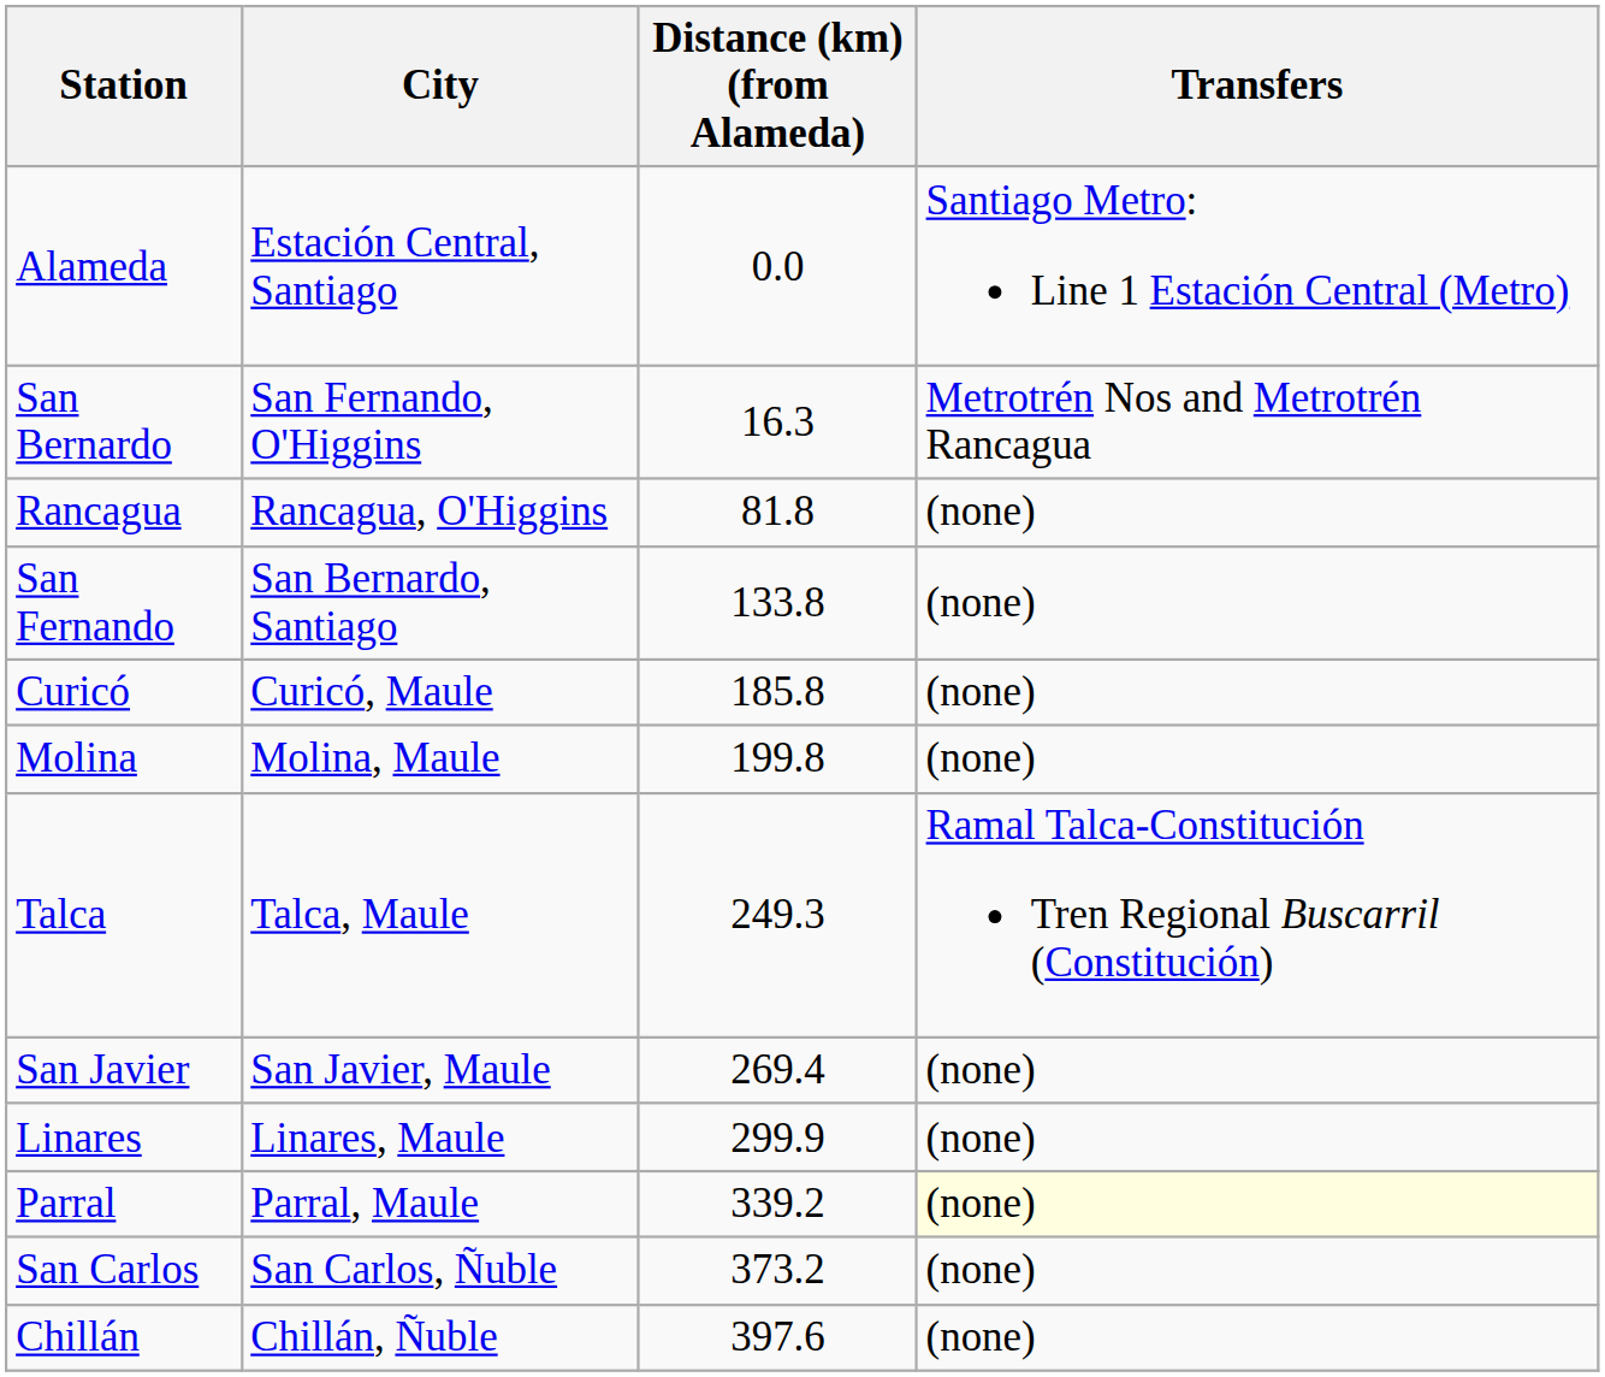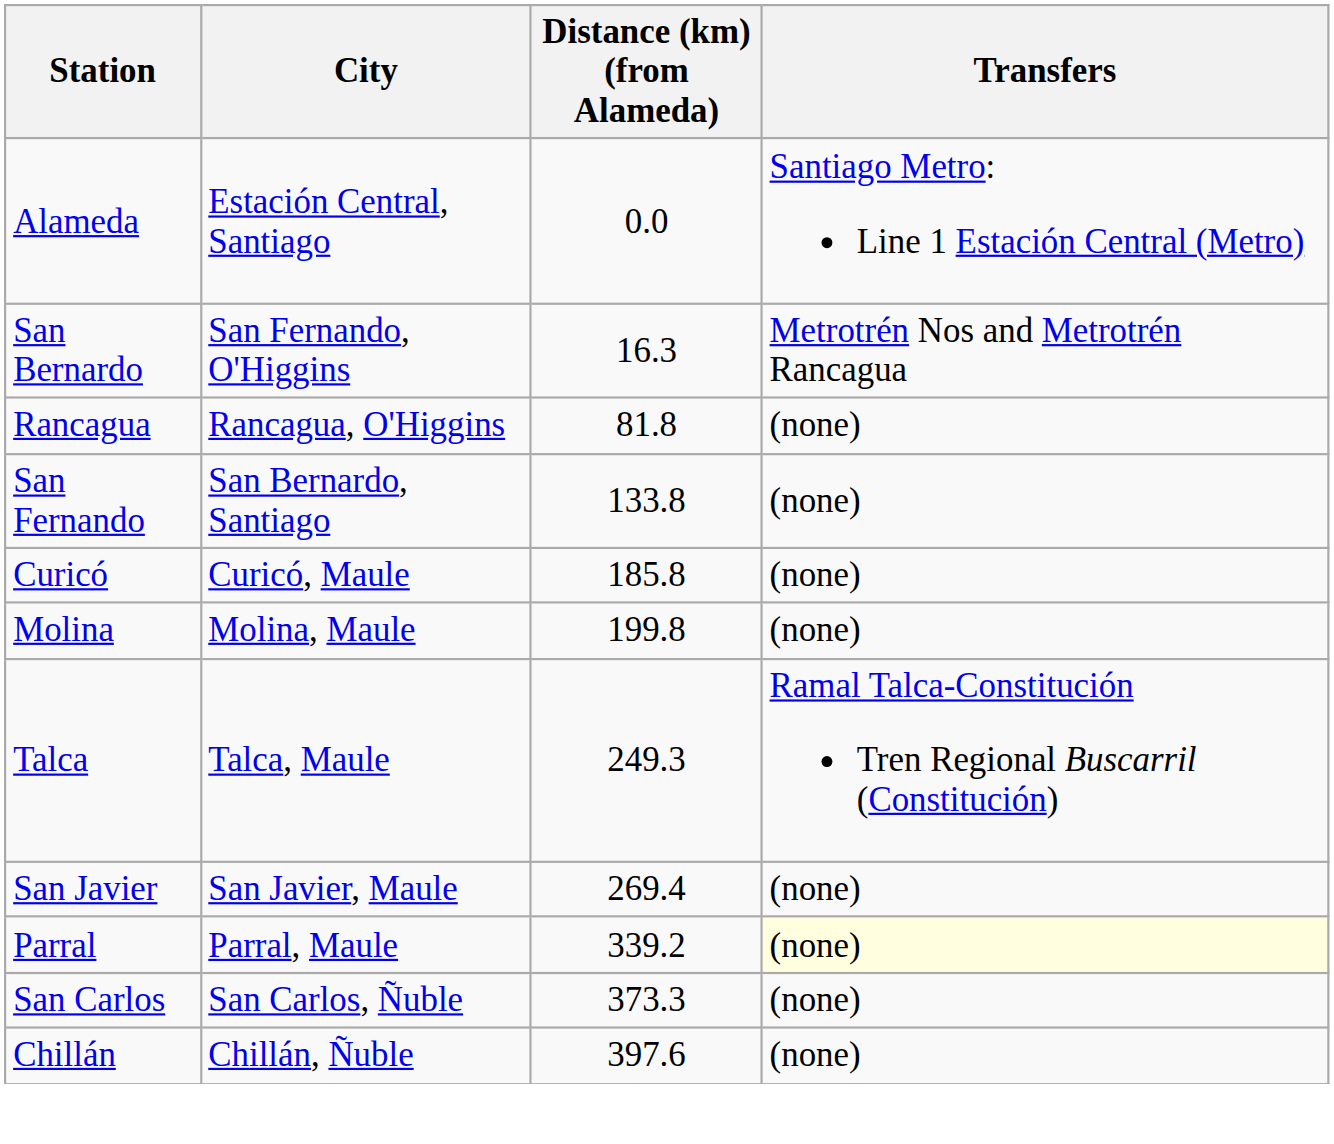- row: Linares | Linares, Maule | 299.9 | (none)
San Carlos | Distance (km) (from Alameda): 373.2 -> 373.3
